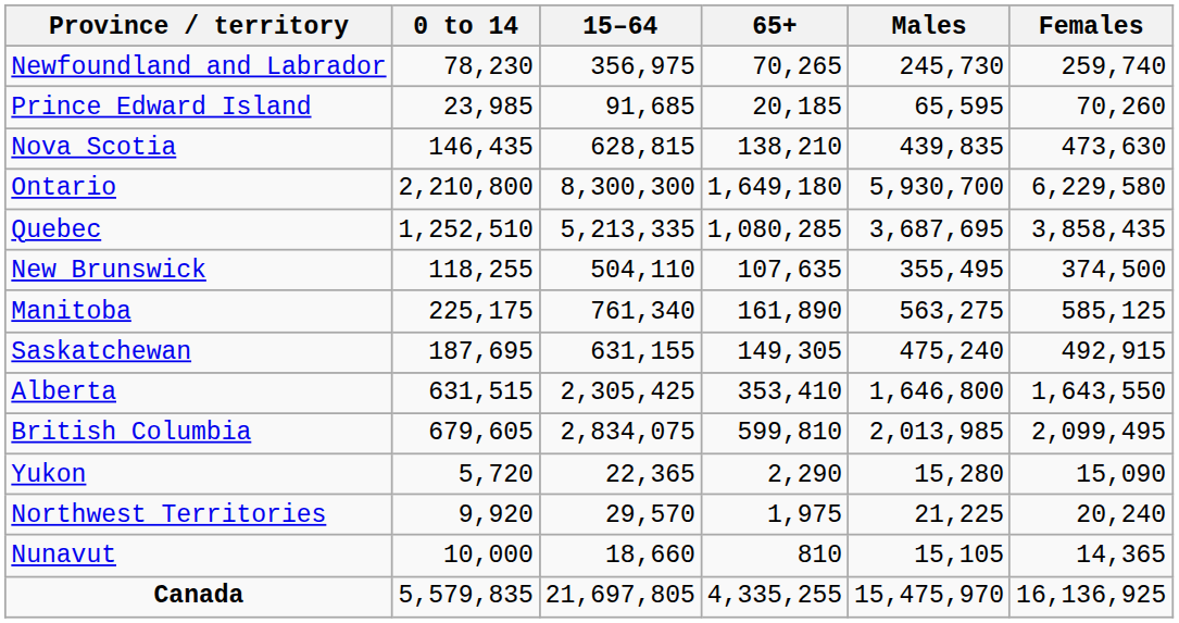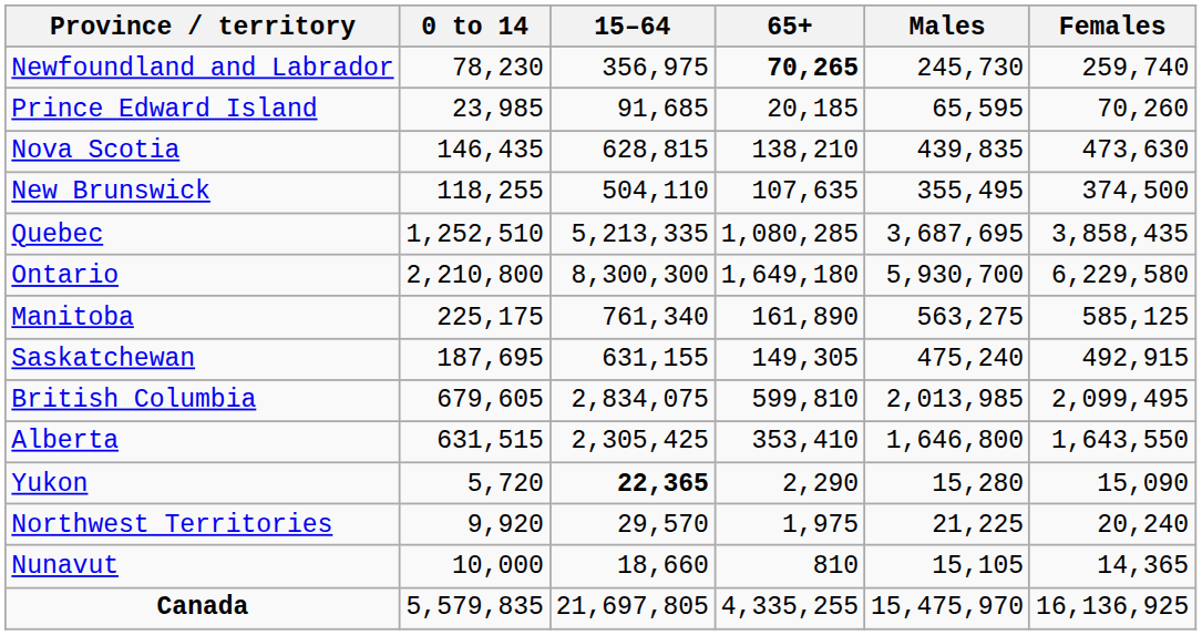Newfoundland and Labrador | 65+: normal -> bold
rows swapped: New Brunswick <-> Ontario
rows swapped: Alberta <-> British Columbia
Yukon | 15–64: normal -> bold
